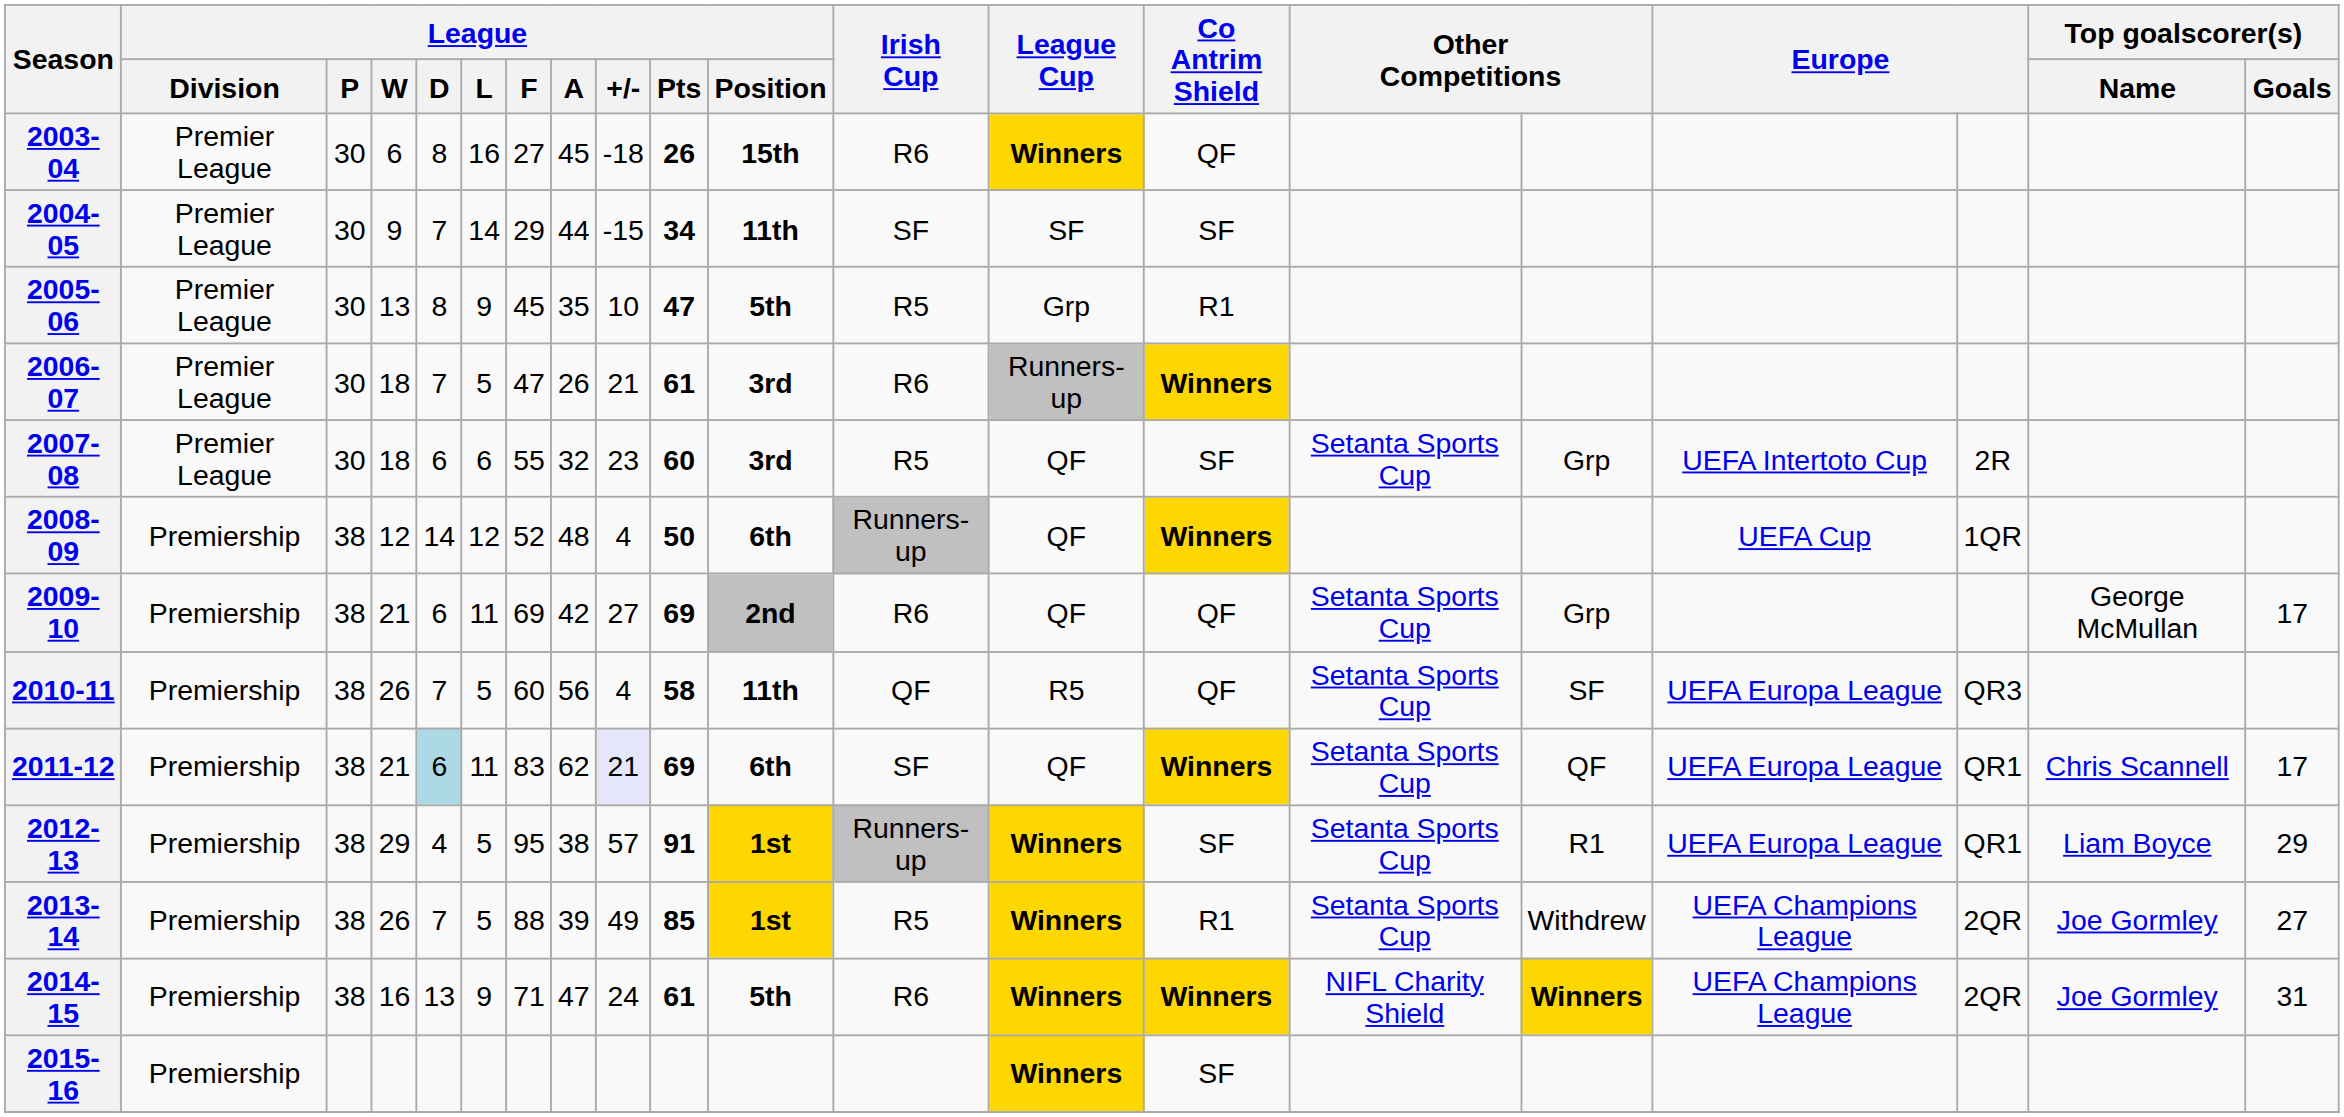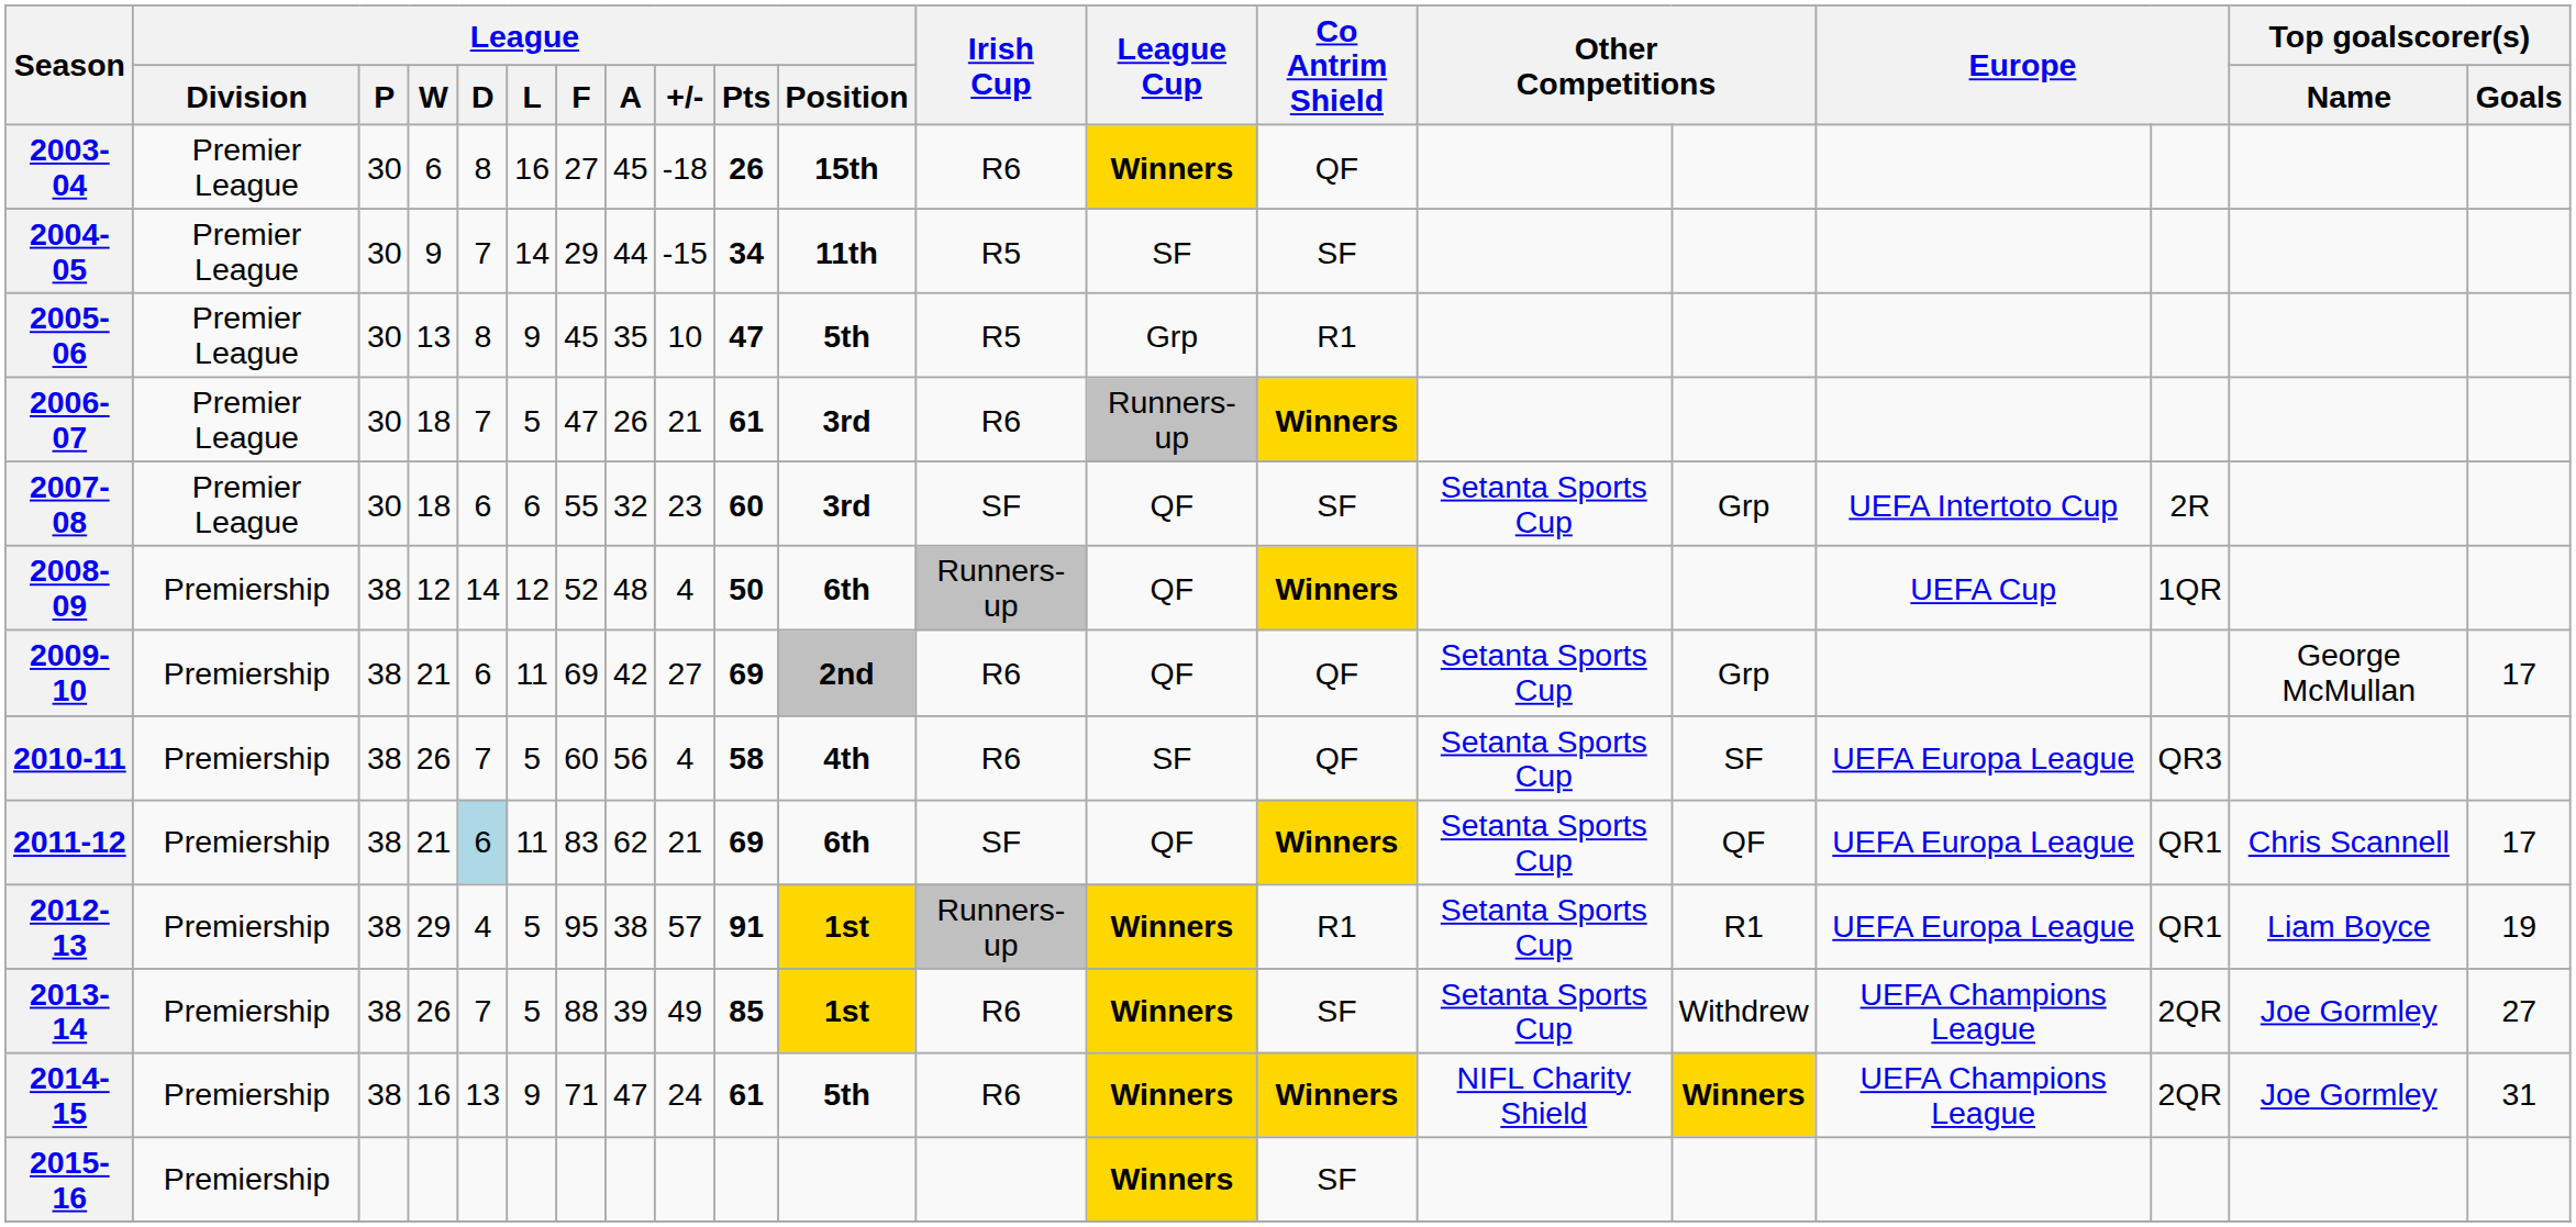2004-05 | Irish Cup: SF -> R5
2007-08 | Irish Cup: R5 -> SF
2010-11 | League / Position: 11th -> 4th
2010-11 | Irish Cup: QF -> R6
2010-11 | League Cup: R5 -> SF
2011-12 | League / +/-: lavender background -> no background
2012-13 | Co Antrim Shield: SF -> R1
2012-13 | Top goalscorer(s) / Goals: 29 -> 19
2013-14 | Irish Cup: R5 -> R6
2013-14 | Co Antrim Shield: R1 -> SF
